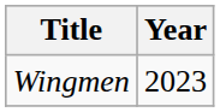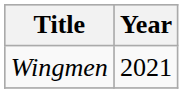Wingmen | Year: 2023 -> 2021
